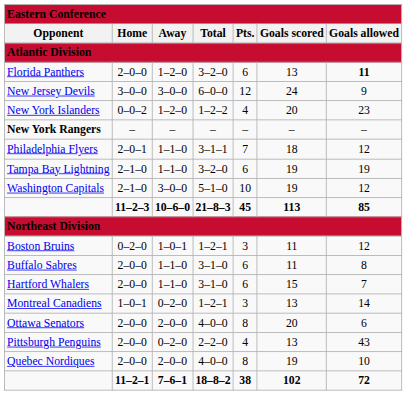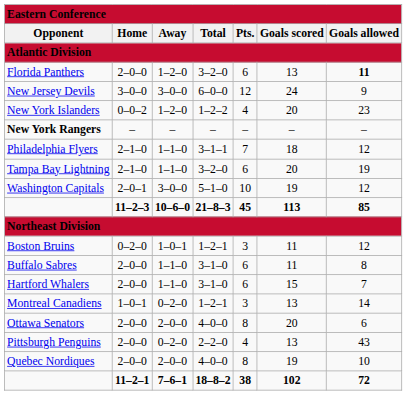Philadelphia Flyers | column 2: 2–0–1 -> 2–1–0
Tampa Bay Lightning | column 6: 19 -> 20
Washington Capitals | column 2: 2–1–0 -> 2–0–1
